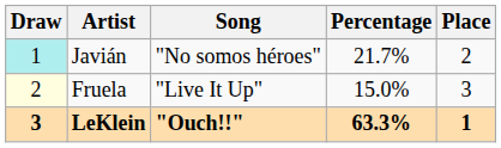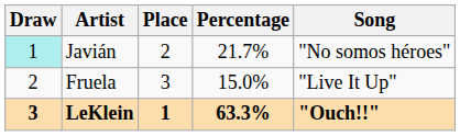columns swapped: Song <-> Place
Fruela | Draw: lightyellow background -> no background
